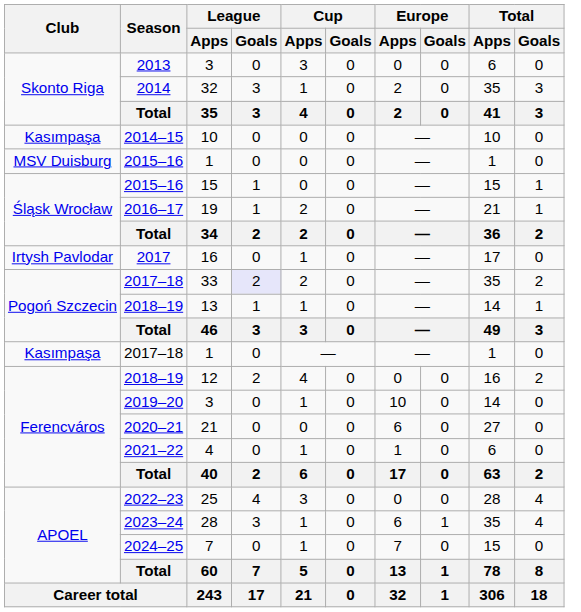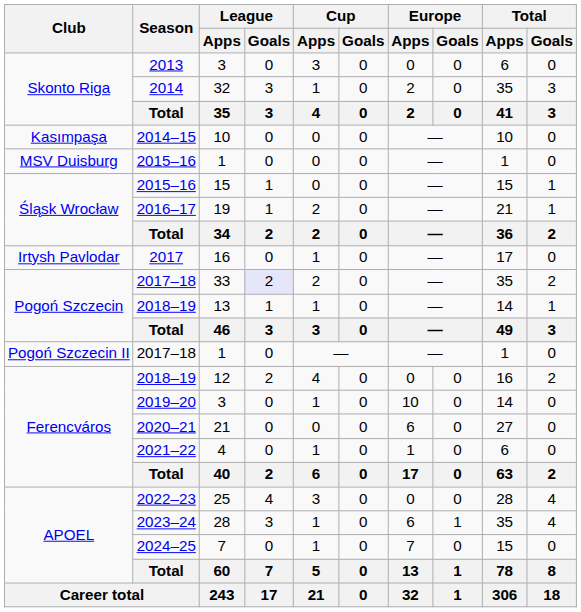2017–18 / 1 | Club: Kasımpaşa -> Pogoń Szczecin II
